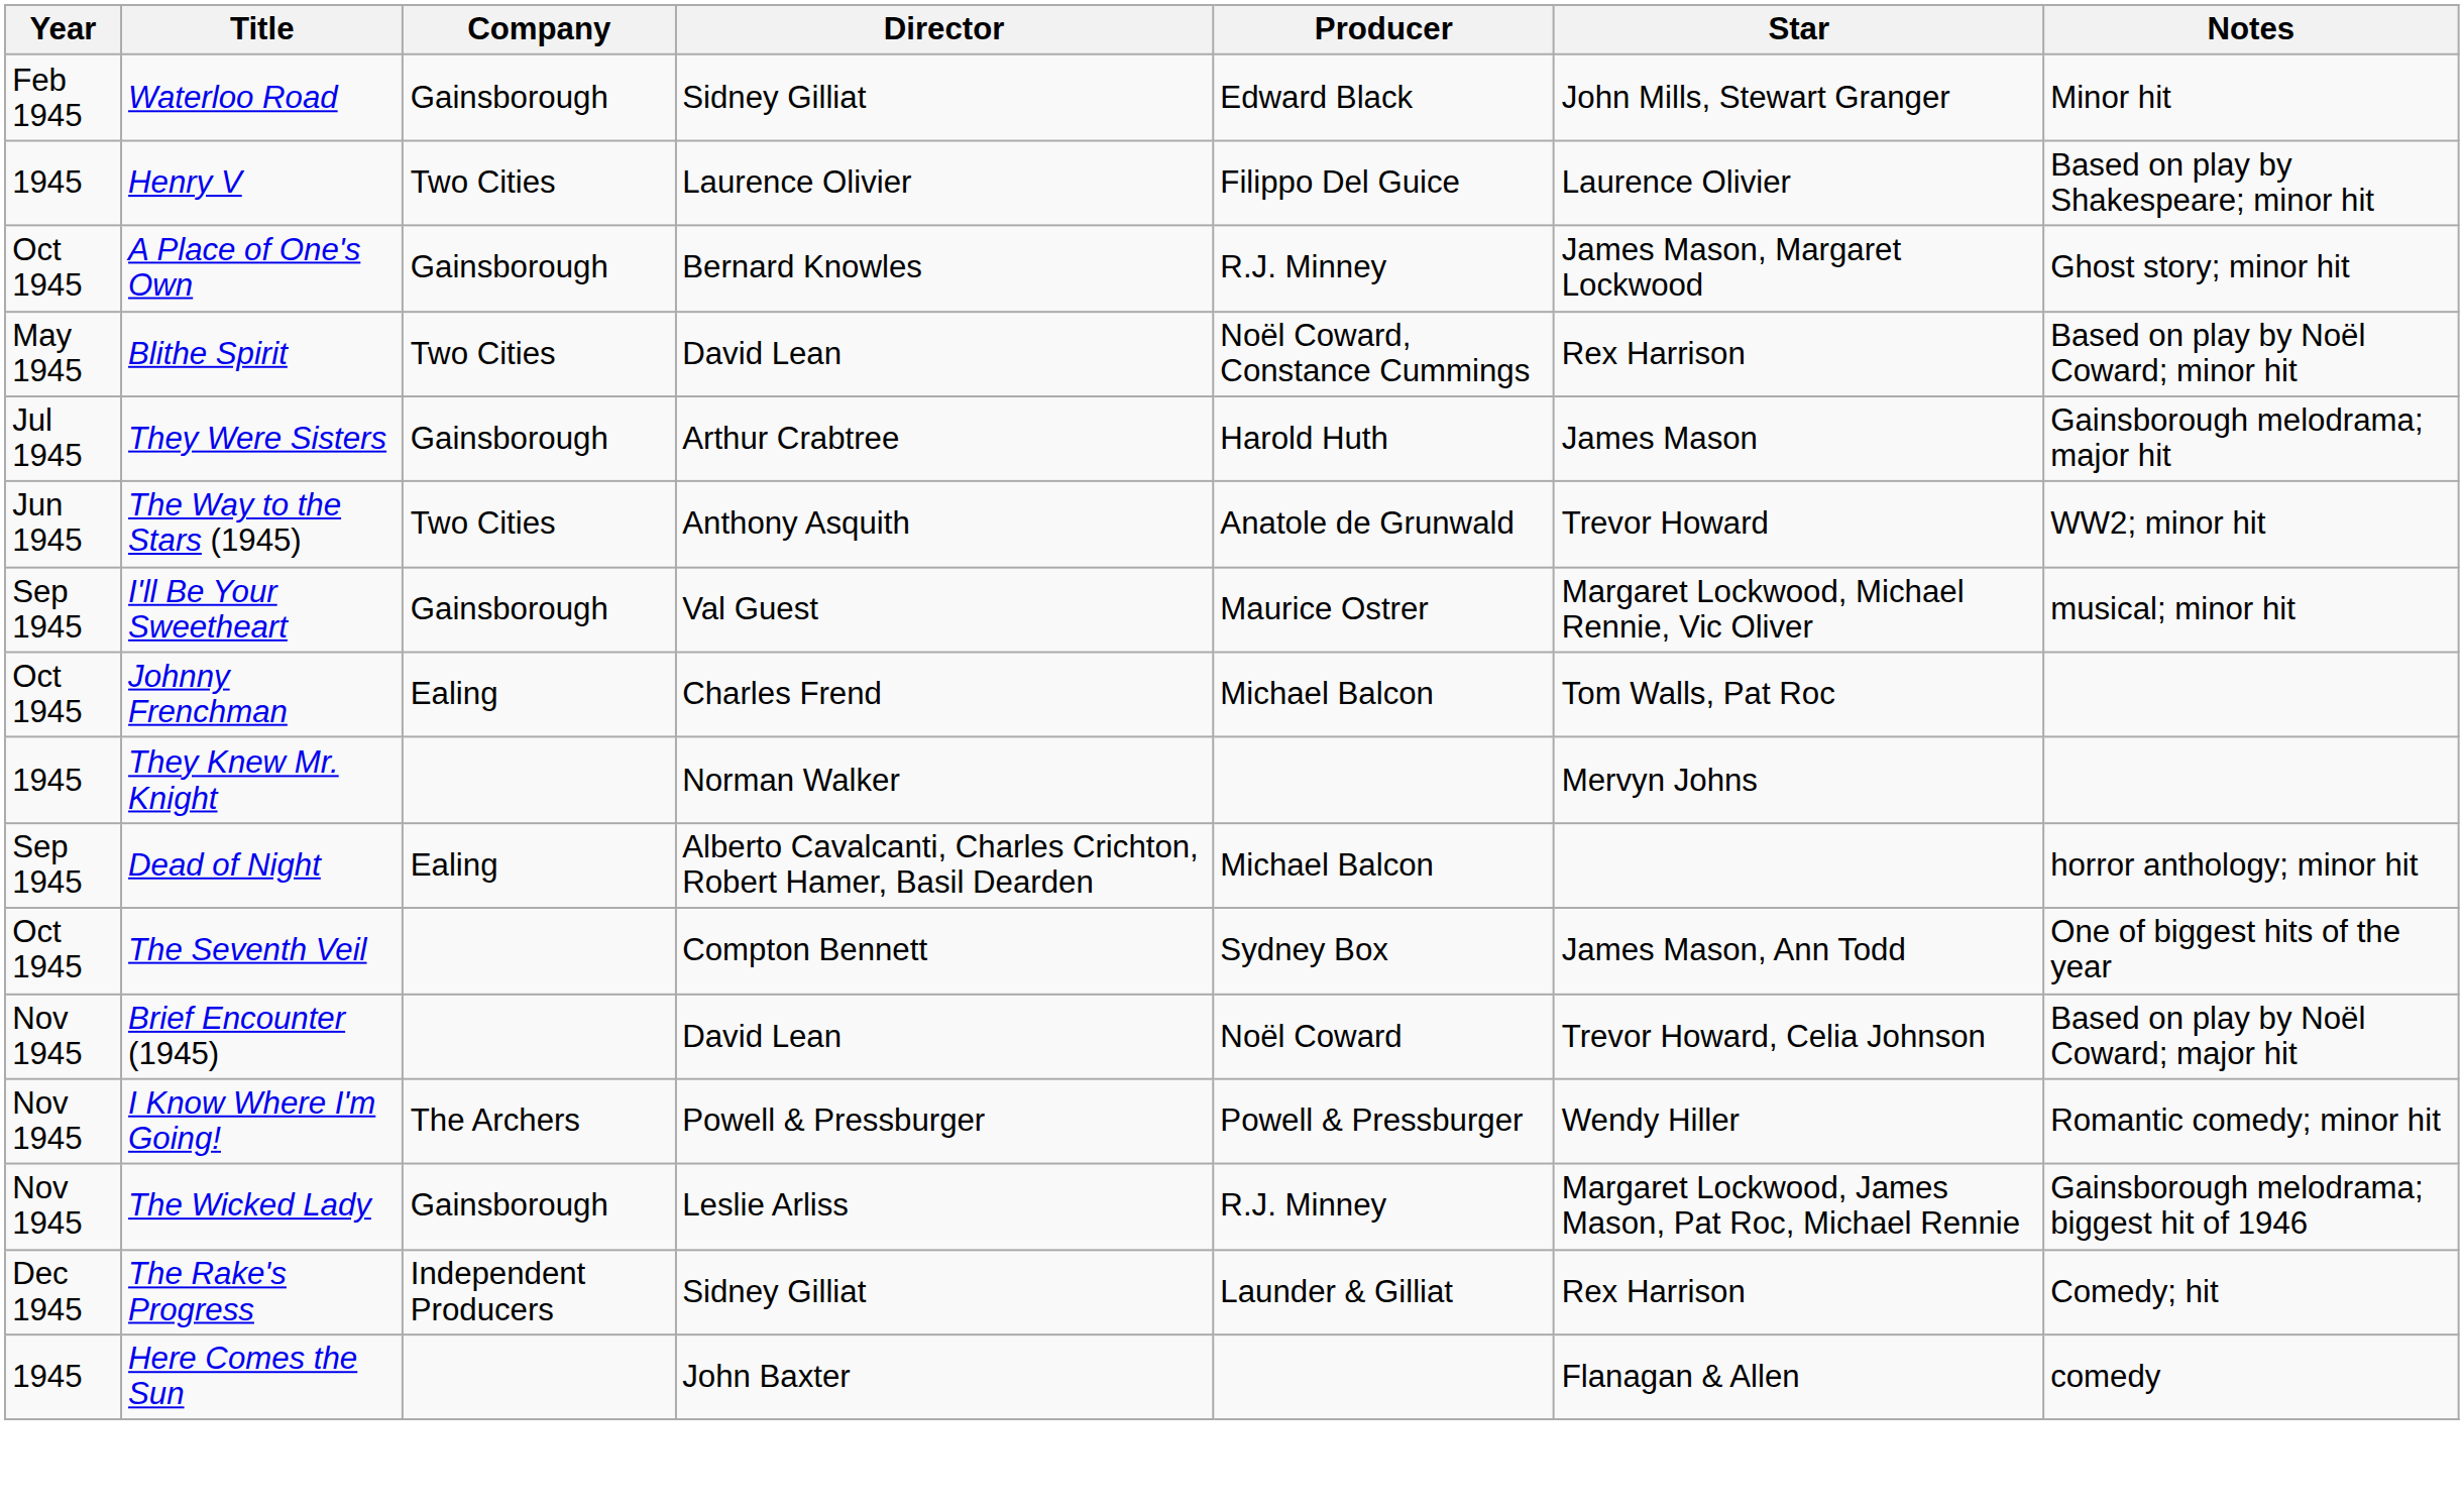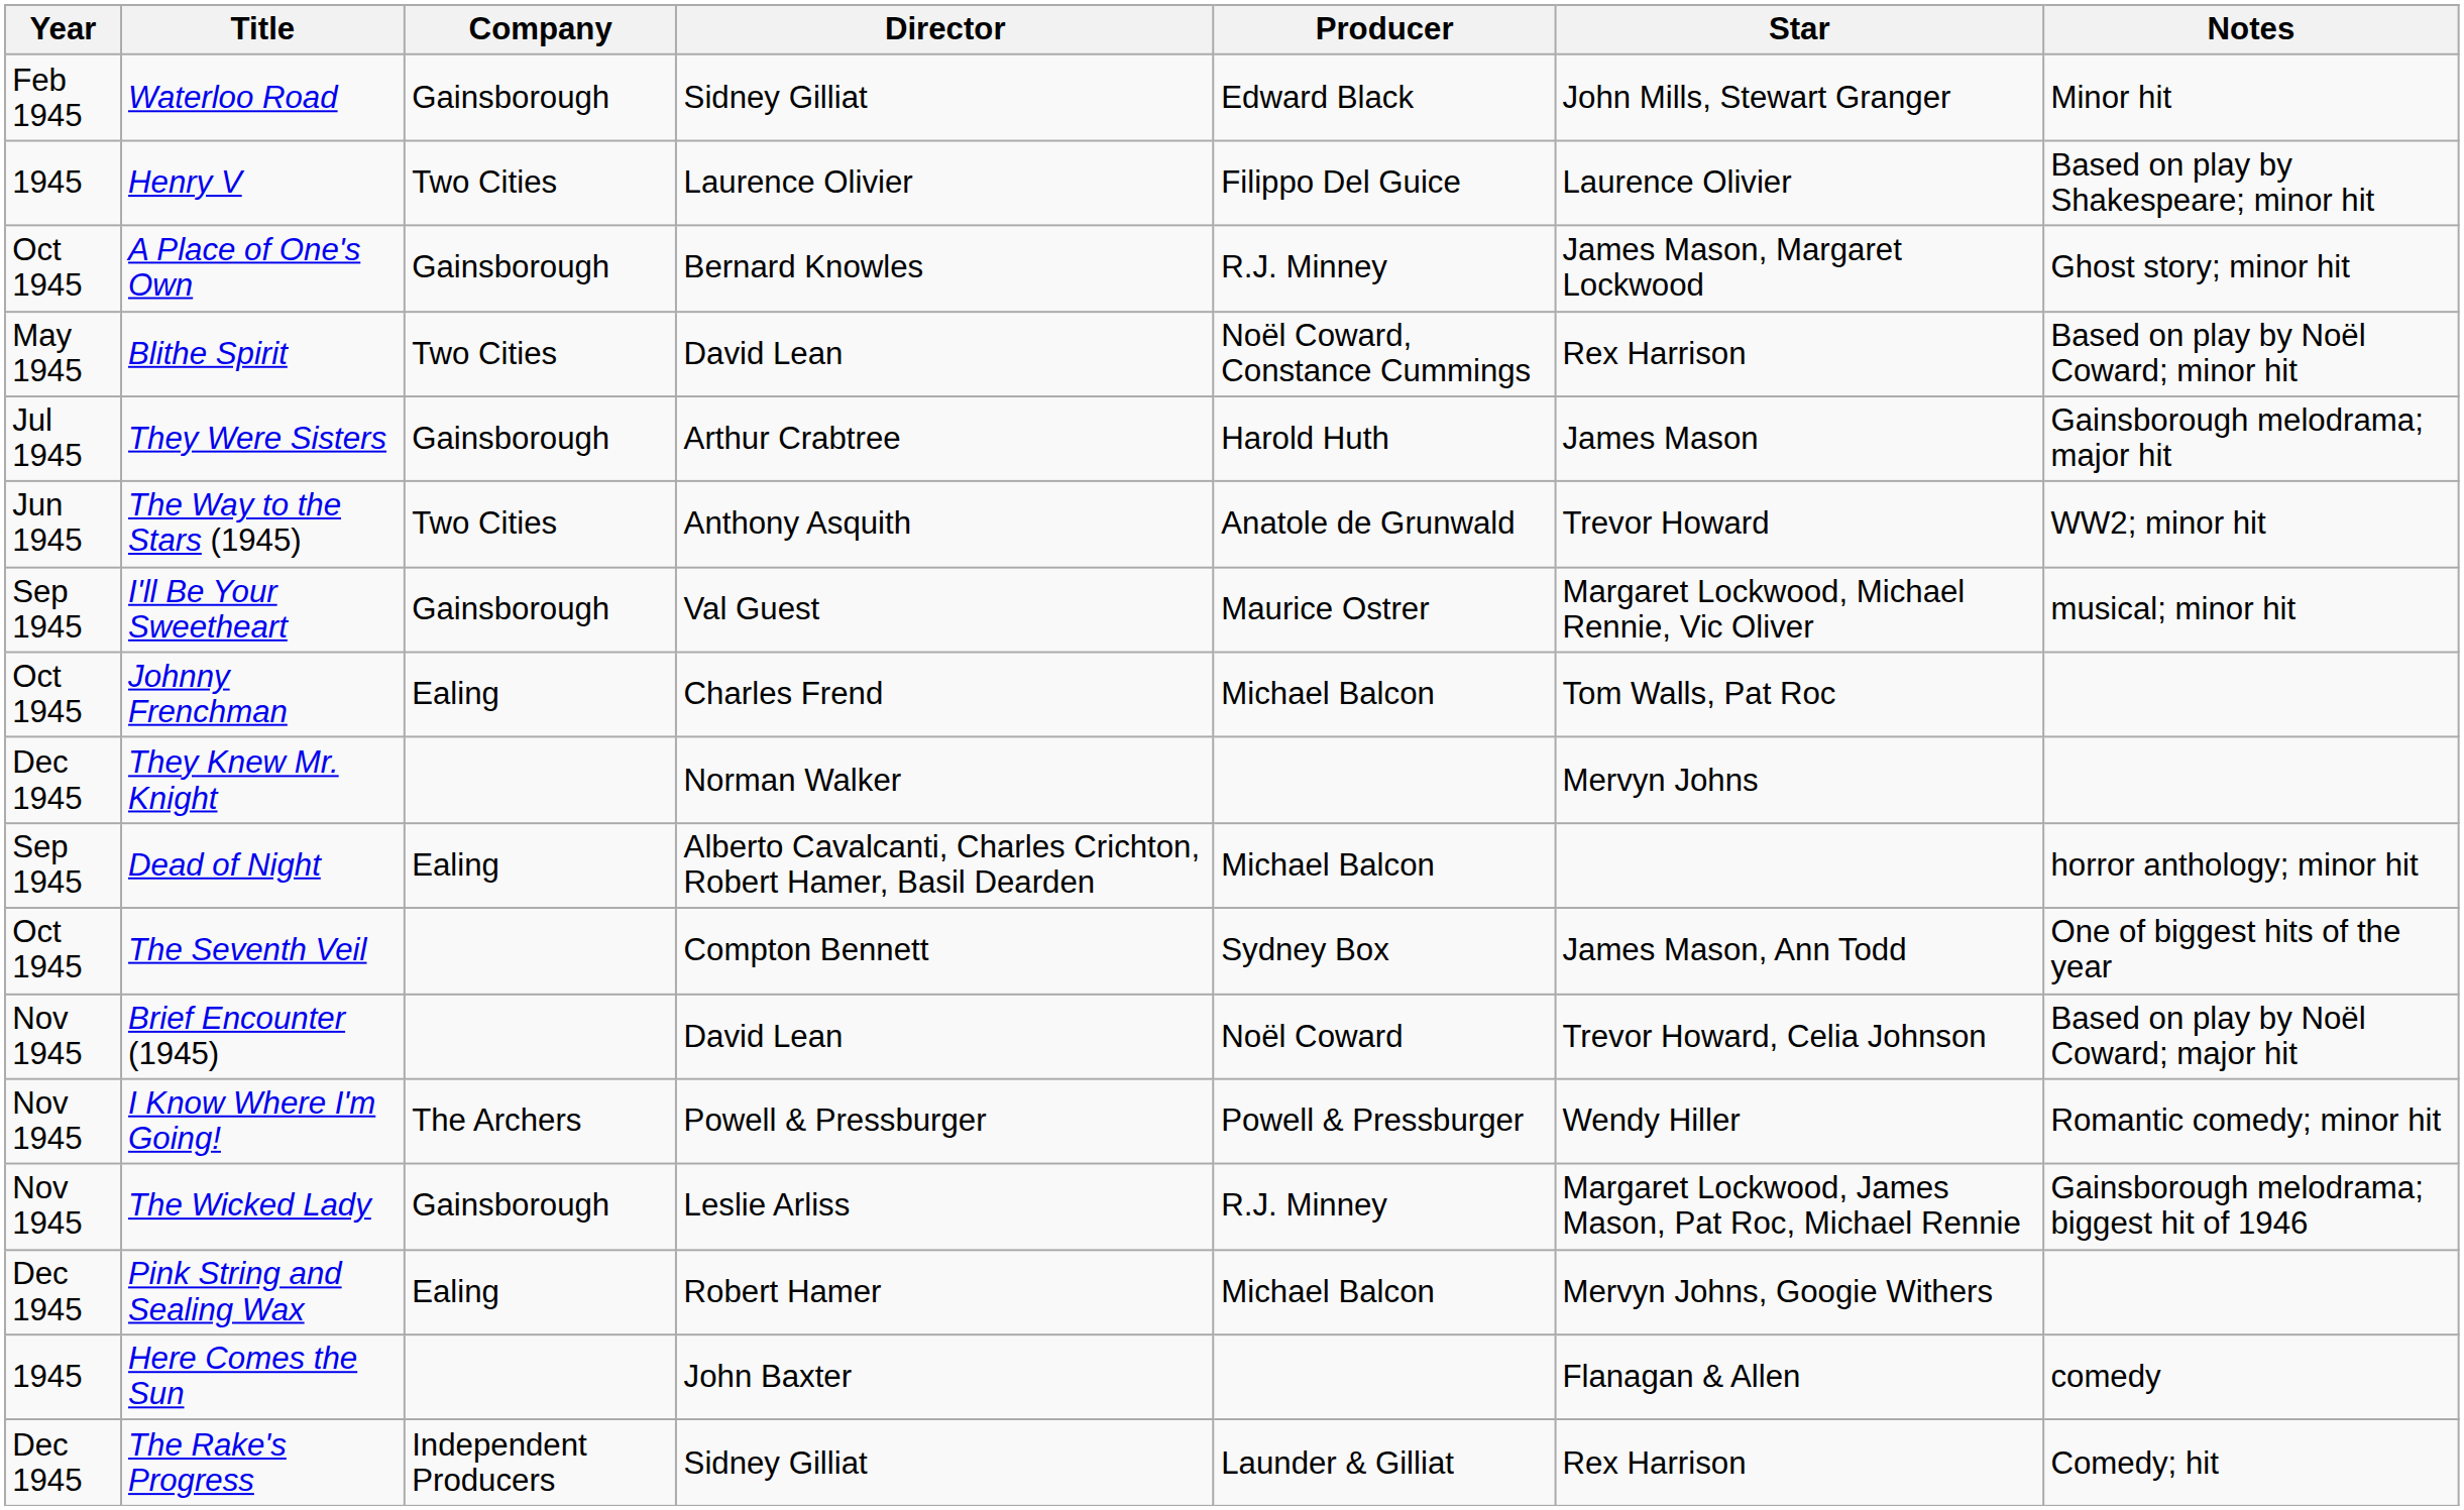They Knew Mr. Knight | Year: 1945 -> Dec 1945
+ row: Dec 1945 | Pink String and Sealing Wax | Ealing | Robert Hamer | Michael Balcon | Mervyn Johns, Googie Withers
rows swapped: The Rake's Progress <-> Here Comes the Sun
